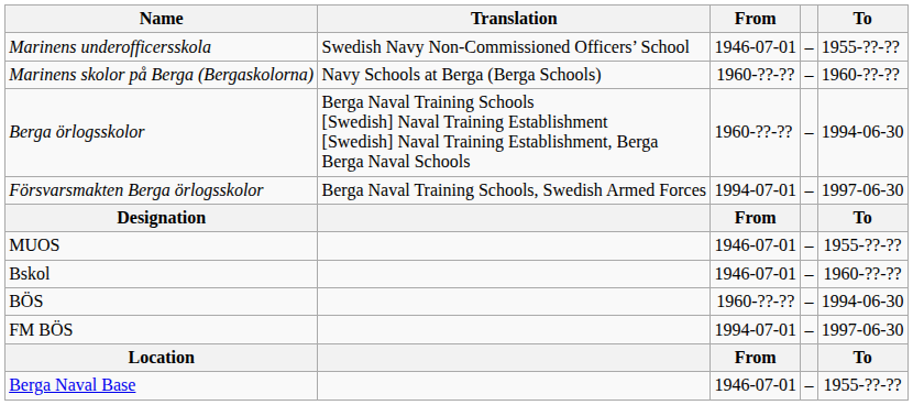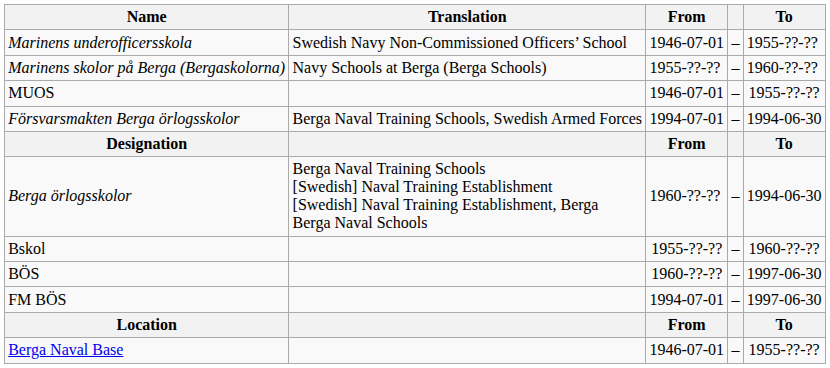Marinens skolor på Berga (Bergaskolorna) | From: 1960-??-?? -> 1955-??-??
rows swapped: Berga örlogsskolor <-> MUOS
Försvarsmakten Berga örlogsskolor | To: 1997-06-30 -> 1994-06-30
Bskol | From: 1946-07-01 -> 1955-??-??
BÖS | To: 1994-06-30 -> 1997-06-30
